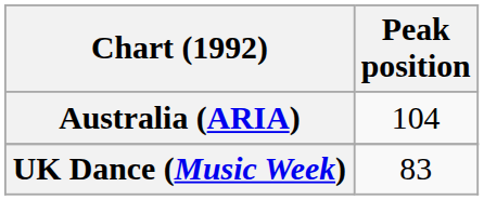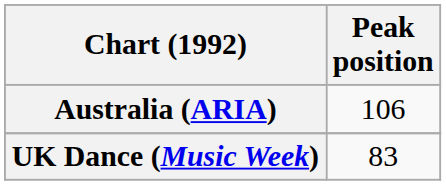Australia (ARIA) | Peak position: 104 -> 106
